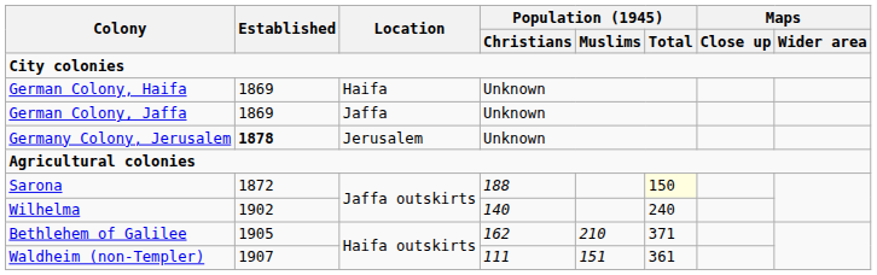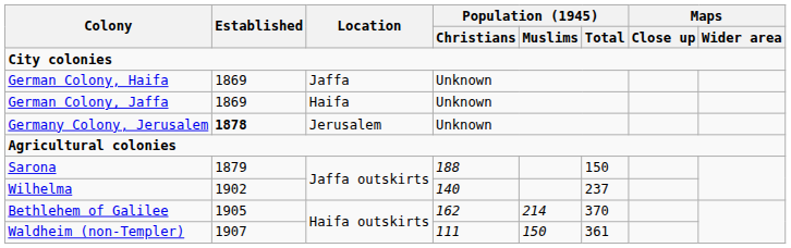German Colony, Haifa | Location: Haifa -> Jaffa
German Colony, Jaffa | Location: Jaffa -> Haifa
Sarona | Established: 1872 -> 1879
Sarona | Population (1945) / Total: lightyellow background -> no background
Wilhelma | Population (1945) / Total: 240 -> 237
Bethlehem of Galilee | Population (1945) / Muslims: 210 -> 214
Bethlehem of Galilee | Population (1945) / Total: 371 -> 370
Waldheim (non-Templer) | Population (1945) / Muslims: 151 -> 150
